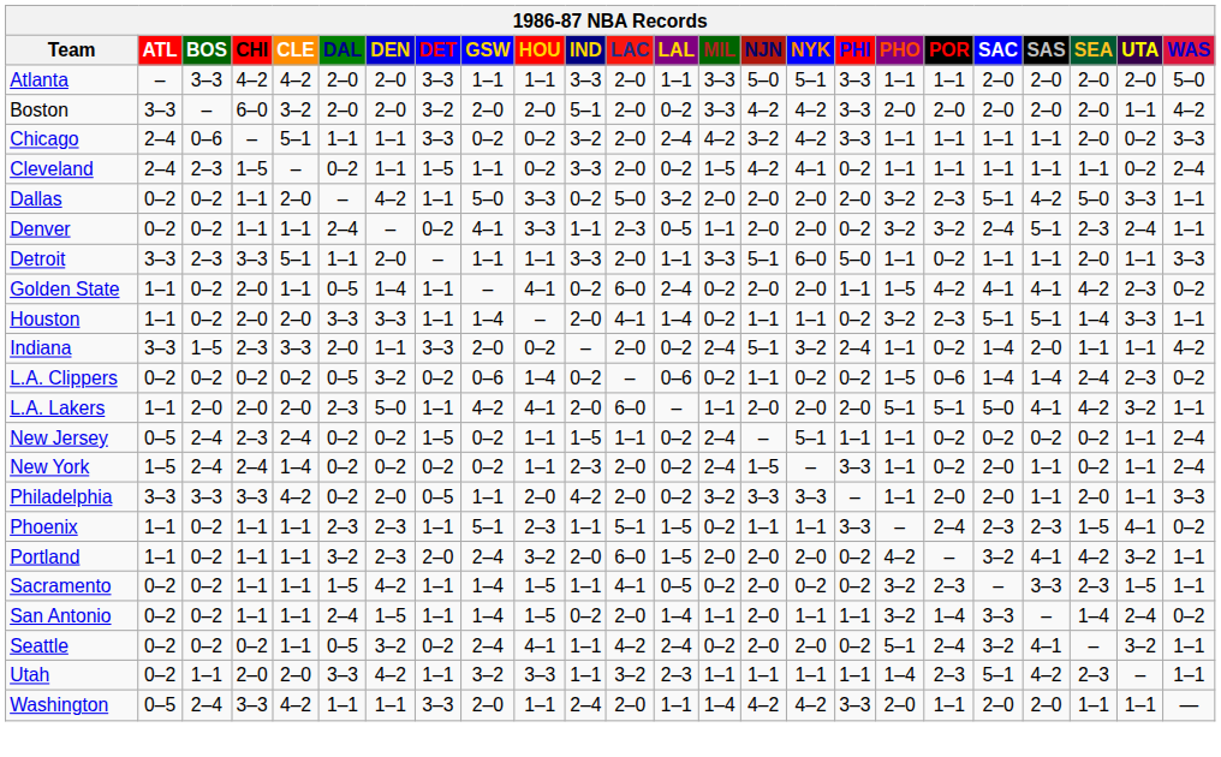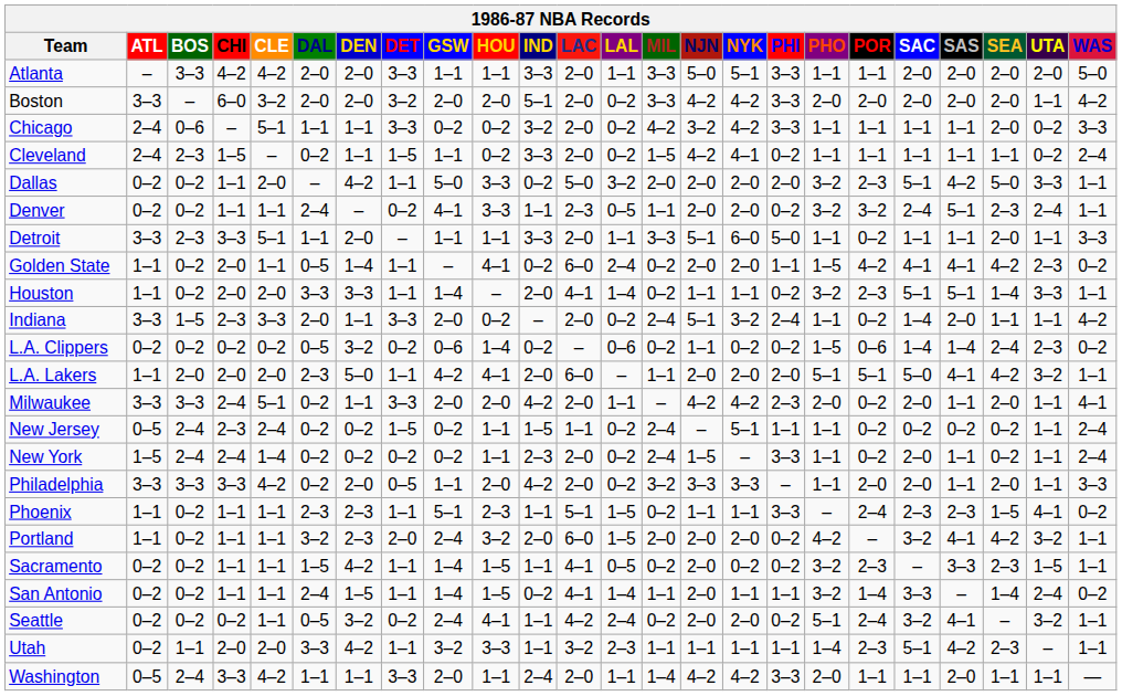Chicago | LAL: 2–4 -> 0–2
+ row: Milwaukee | 3–3 | 3–3 | 2–4 | 5–1 | 0–2 | 1–1 | 3–3 | 2–0 | 2–0 | 4–2 | 2–0 | 1–1 | – | 4–2 | 4–2 | 2–3 | 2–0 | 0–2 | 2–0 | 1–1 | 2–0 | 1–1 | 4–1
San Antonio | LAC: 2–0 -> 4–1
Washington | SAC: 2–0 -> 1–1
